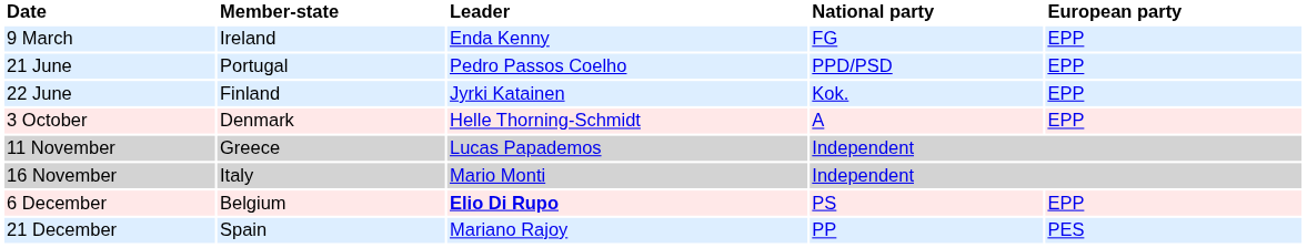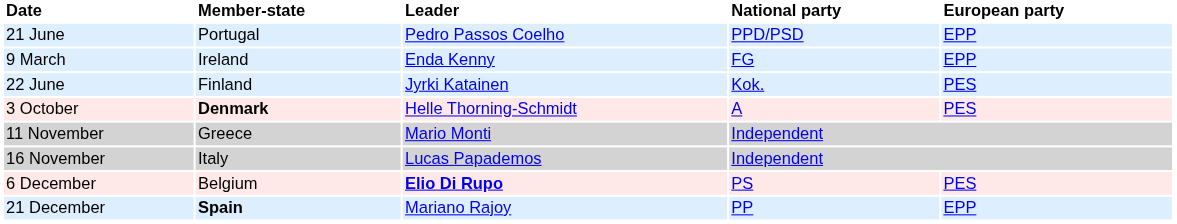rows swapped: 9 March <-> 21 June
22 June | European party: EPP -> PES
3 October | Member-state: normal -> bold
3 October | European party: EPP -> PES
11 November | Leader: Lucas Papademos -> Mario Monti
16 November | Leader: Mario Monti -> Lucas Papademos
6 December | European party: EPP -> PES
21 December | Member-state: normal -> bold
21 December | European party: PES -> EPP
